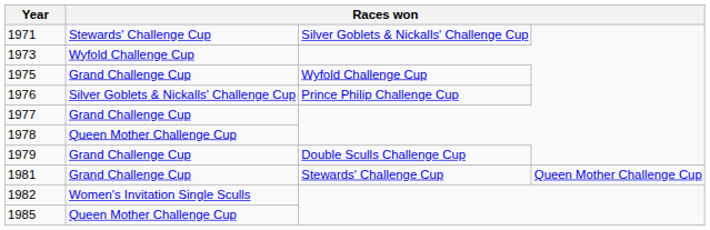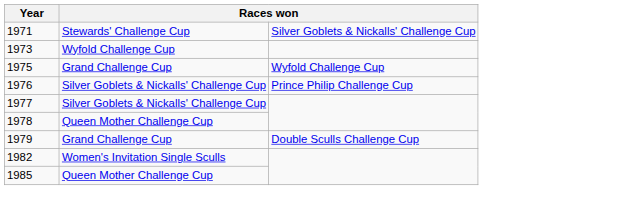1977 | column 2: Grand Challenge Cup -> Silver Goblets & Nickalls' Challenge Cup
- row: 1981 | Grand Challenge Cup | Stewards' Challenge Cup | Queen Mother Challenge Cup
